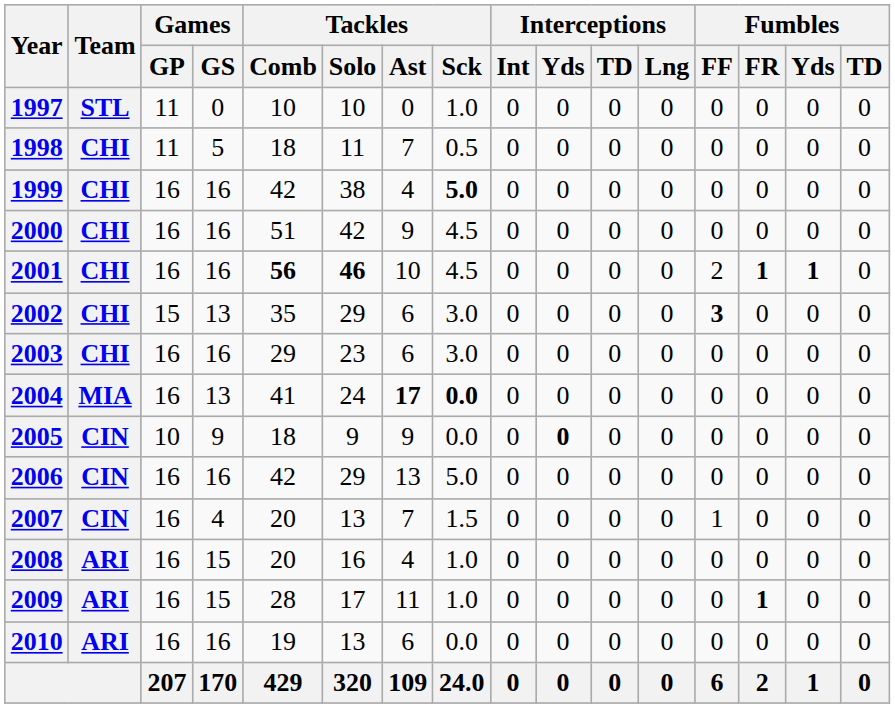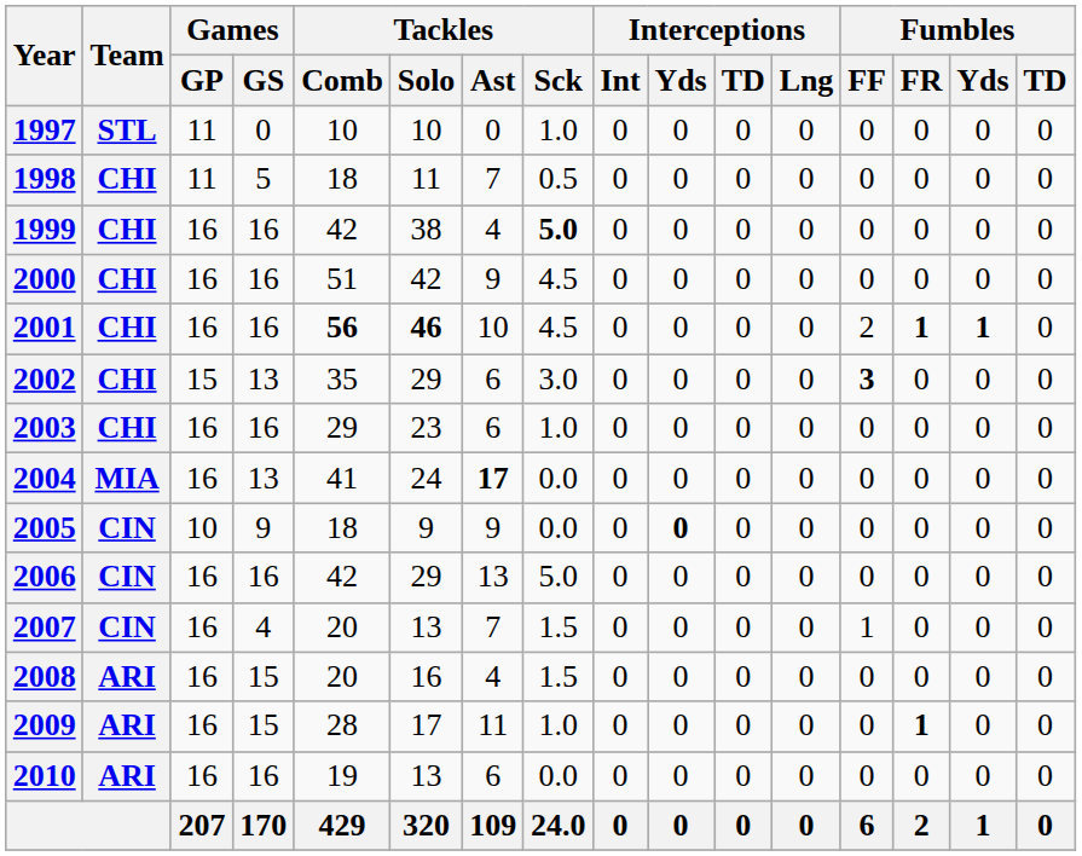2003 | Tackles / Sck: 3.0 -> 1.0
2004 | Tackles / Sck: bold -> normal
2008 | Tackles / Sck: 1.0 -> 1.5
